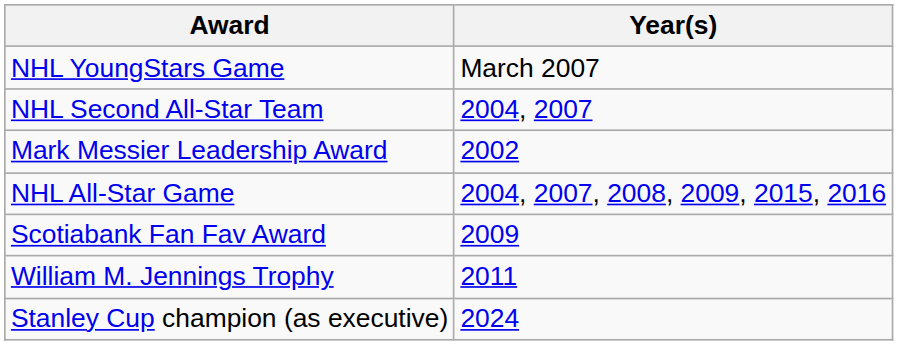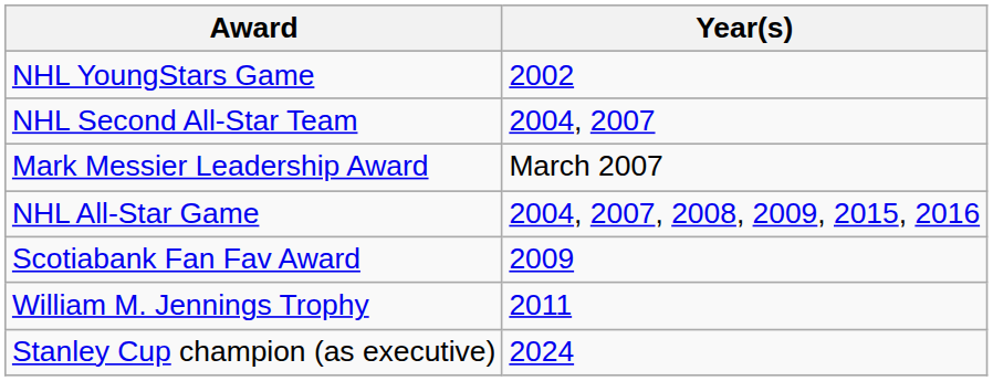NHL YoungStars Game | Year(s): March 2007 -> 2002
Mark Messier Leadership Award | Year(s): 2002 -> March 2007
